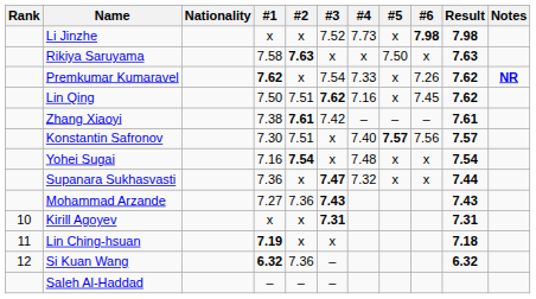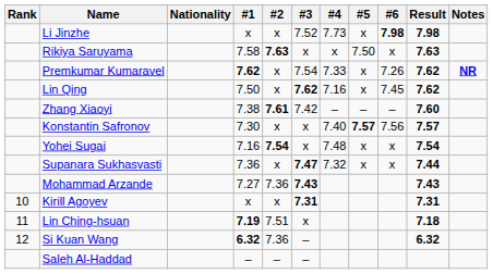Lin Qing | #2: 7.51 -> x
Zhang Xiaoyi | Result: 7.61 -> 7.60
Konstantin Safronov | #2: 7.51 -> x
Lin Ching-hsuan | #2: x -> 7.51
